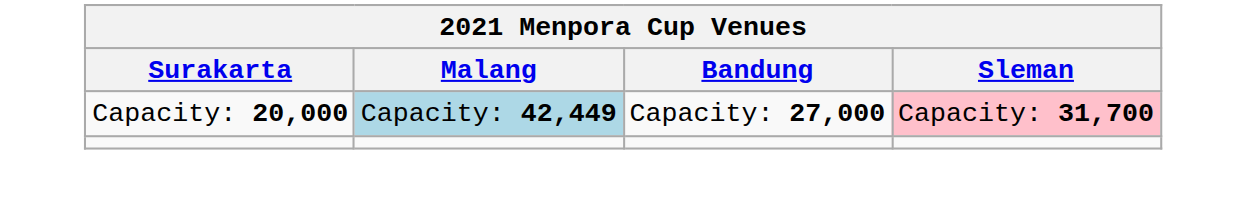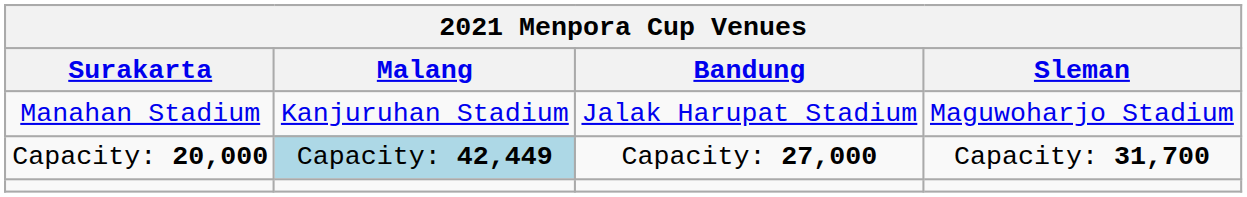+ row: Manahan Stadium | Kanjuruhan Stadium | Jalak Harupat Stadium | Maguwoharjo Stadium
Capacity: 20,000 | Sleman: pink background -> no background
